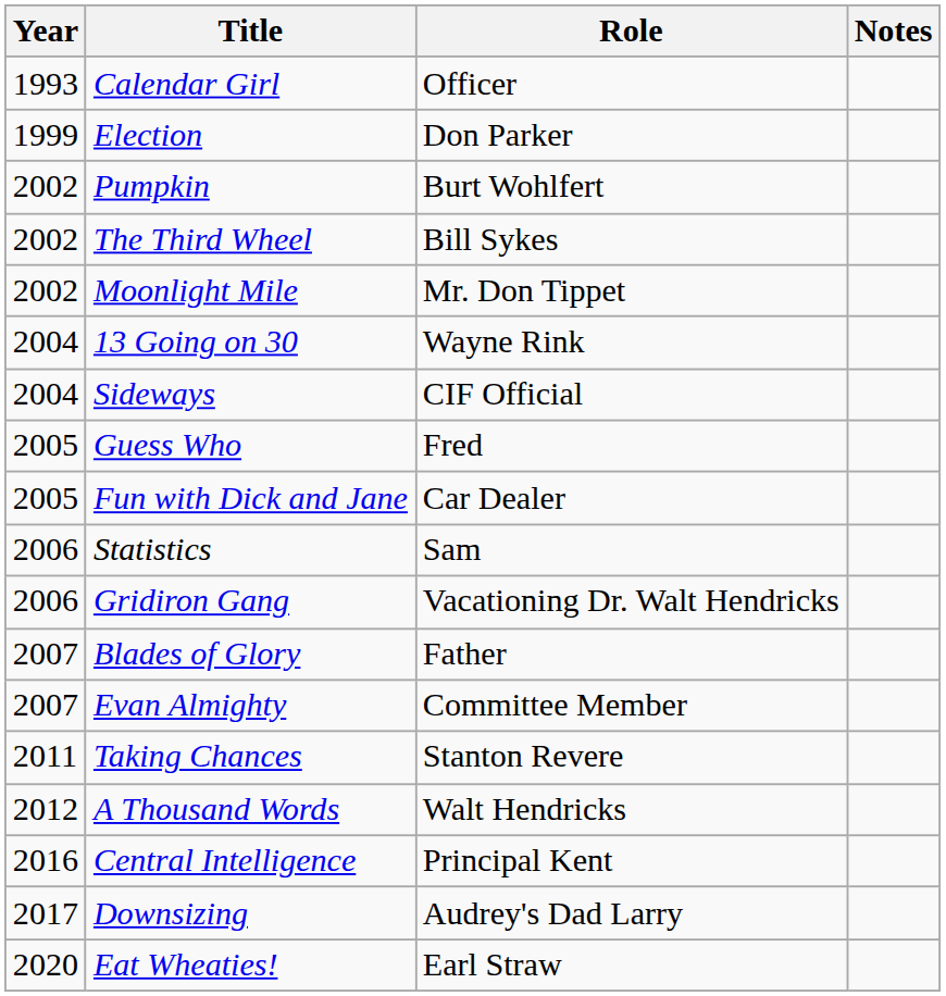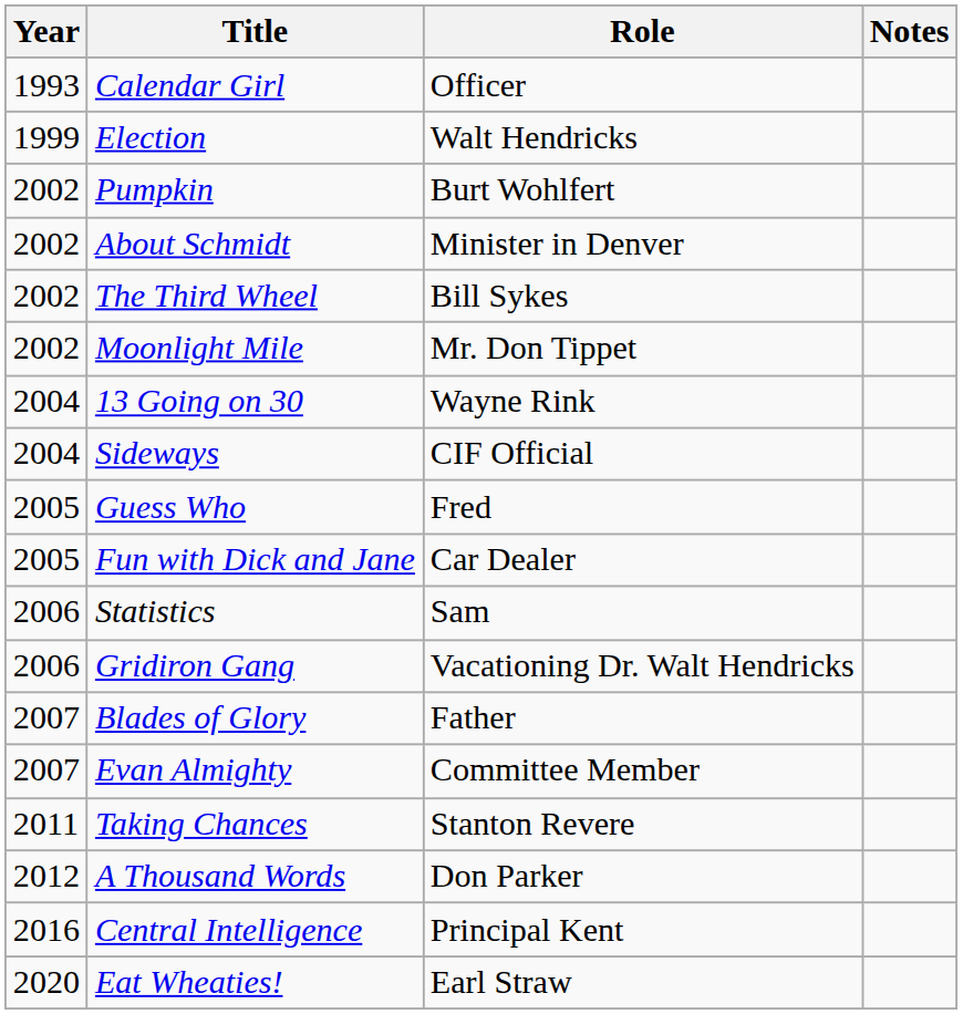Election | Role: Don Parker -> Walt Hendricks
+ row: 2002 | About Schmidt | Minister in Denver
A Thousand Words | Role: Walt Hendricks -> Don Parker
- row: 2017 | Downsizing | Audrey's Dad Larry
